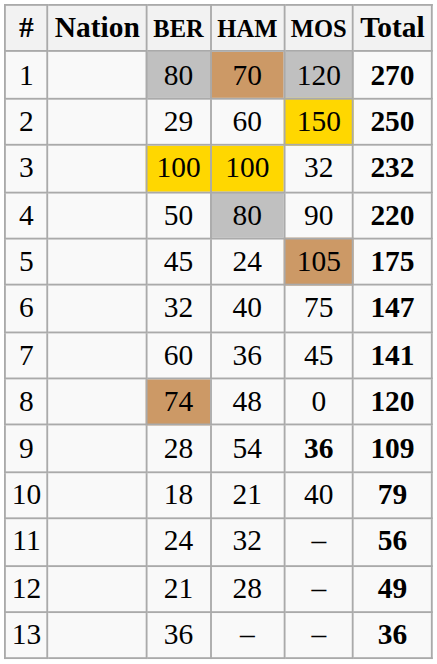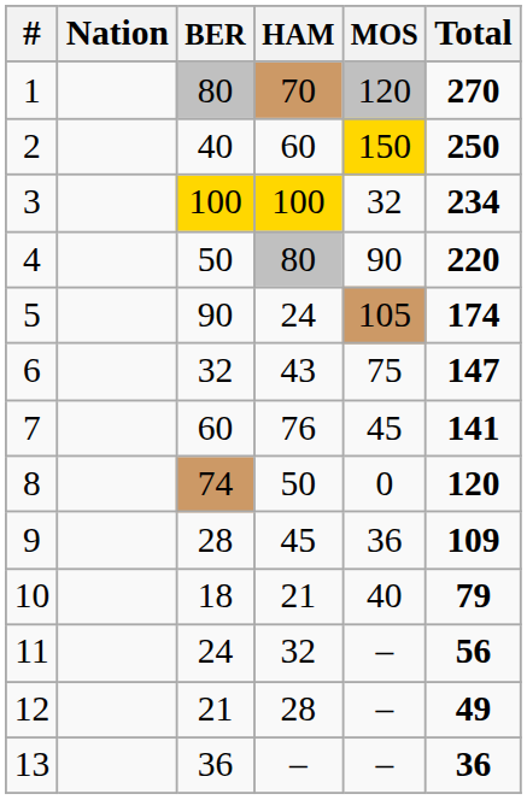2 | BER: 29 -> 40
3 | Total: 232 -> 234
5 | BER: 45 -> 90
5 | Total: 175 -> 174
6 | HAM: 40 -> 43
7 | HAM: 36 -> 76
8 | HAM: 48 -> 50
9 | HAM: 54 -> 45
9 | MOS: bold -> normal
